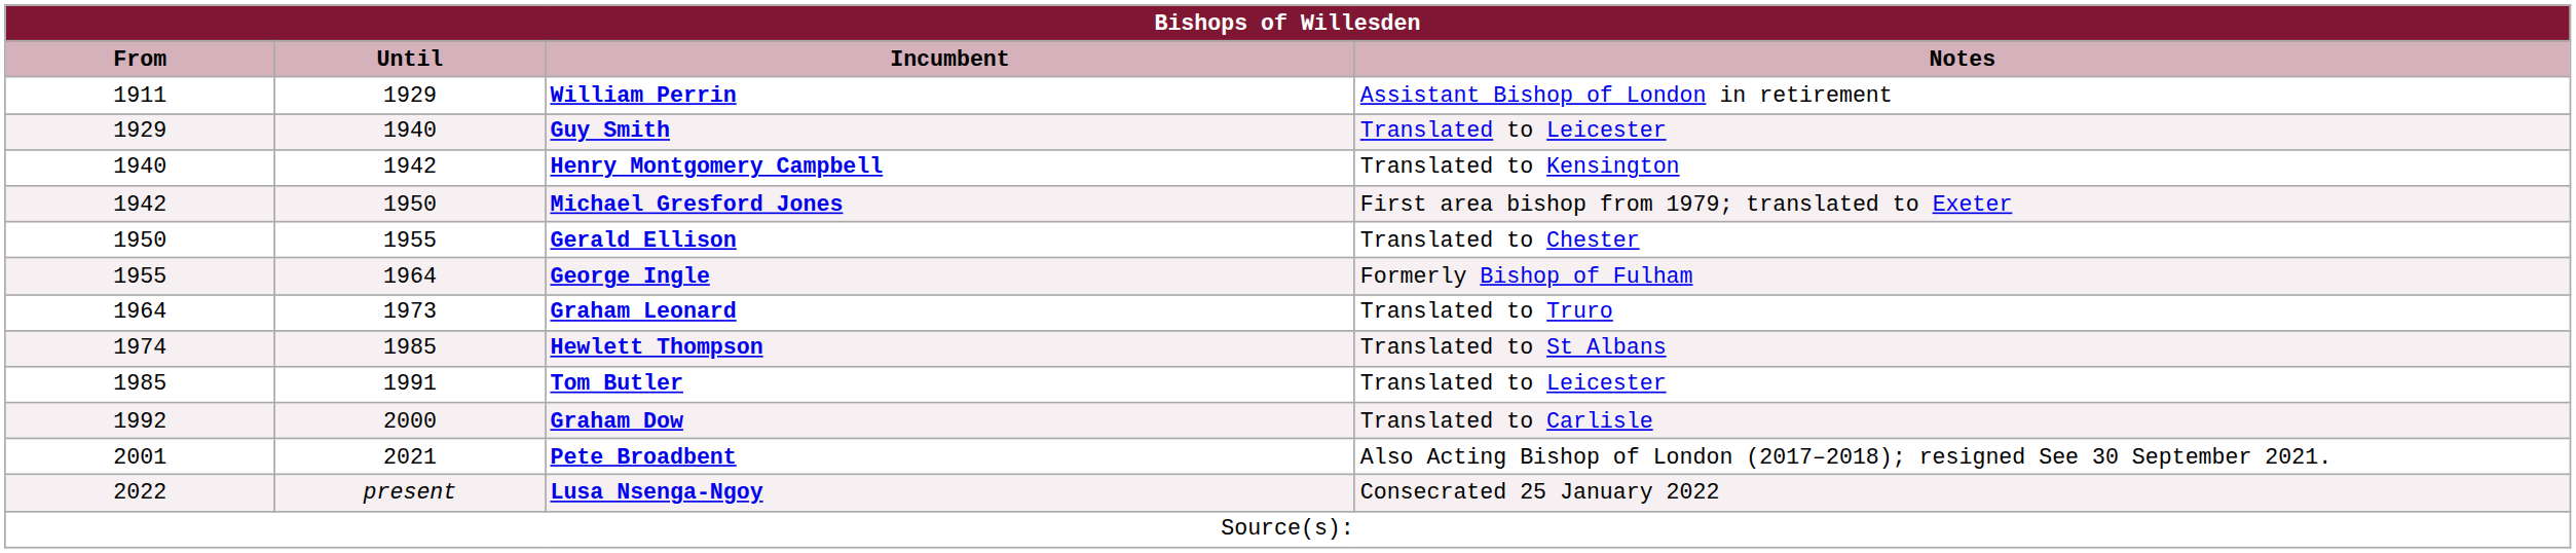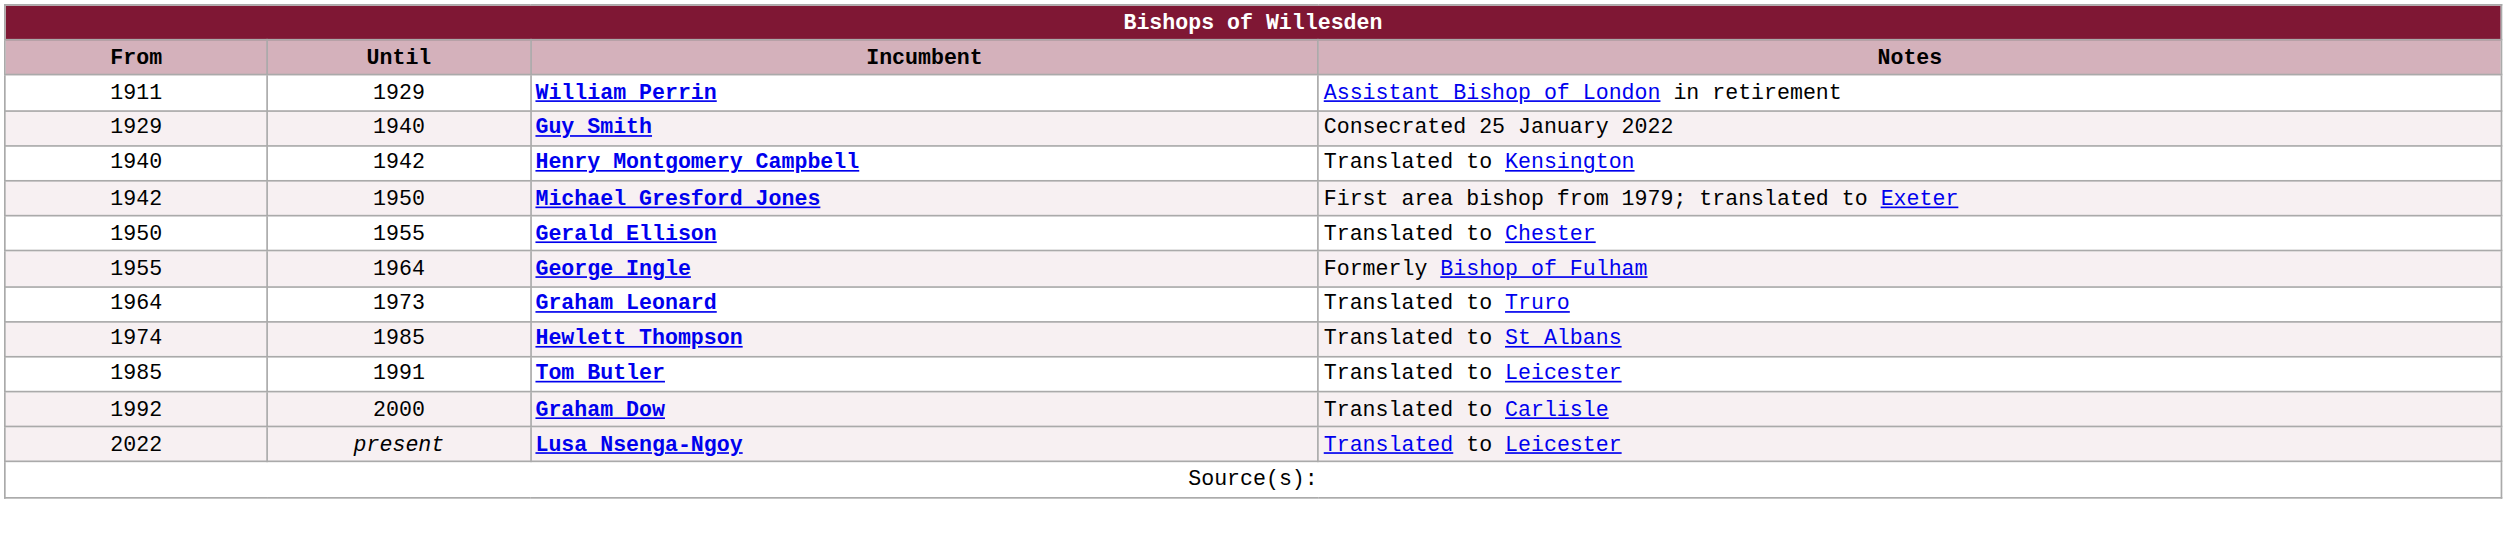Guy Smith | Notes: Translated to Leicester -> Consecrated 25 January 2022
- row: 2001 | 2021 | Pete Broadbent | Also Acting Bishop of London (2017–2018); resigned See 30 September 2021.
Lusa Nsenga-Ngoy | Notes: Consecrated 25 January 2022 -> Translated to Leicester
